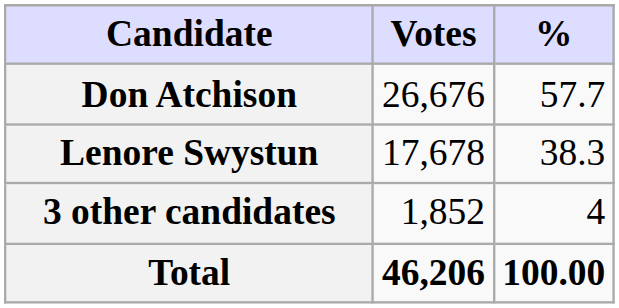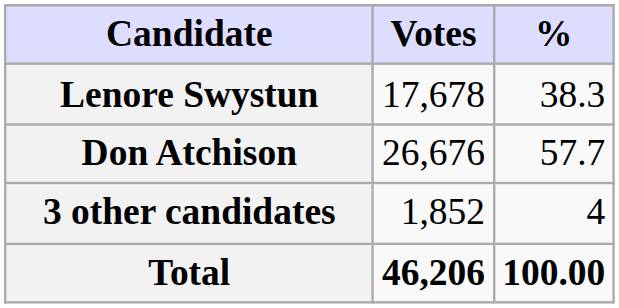rows swapped: Don Atchison <-> Lenore Swystun
